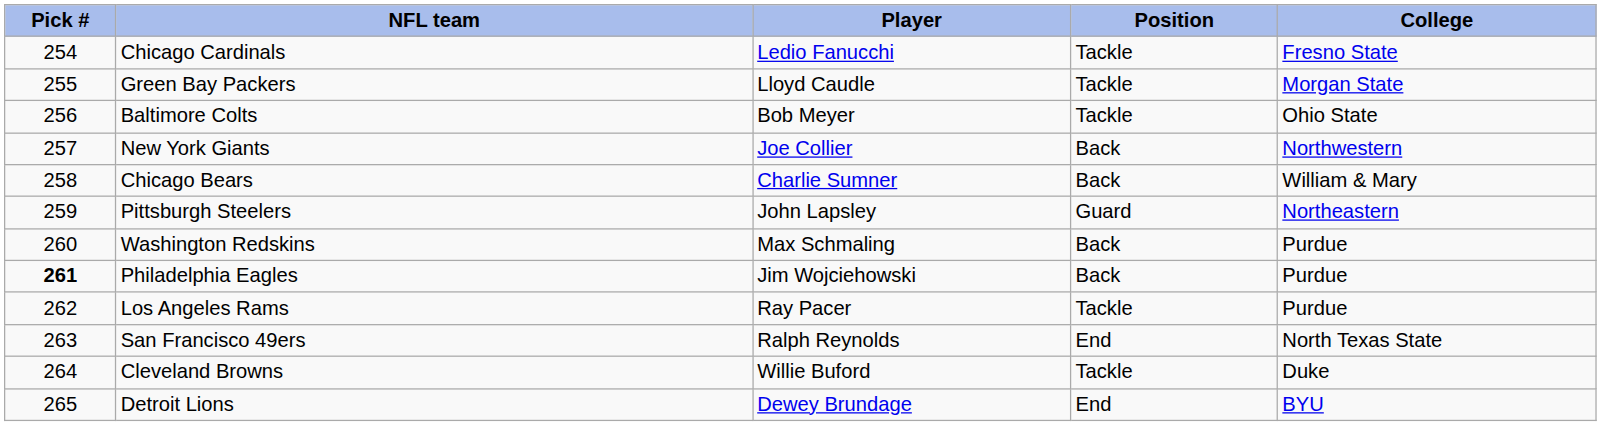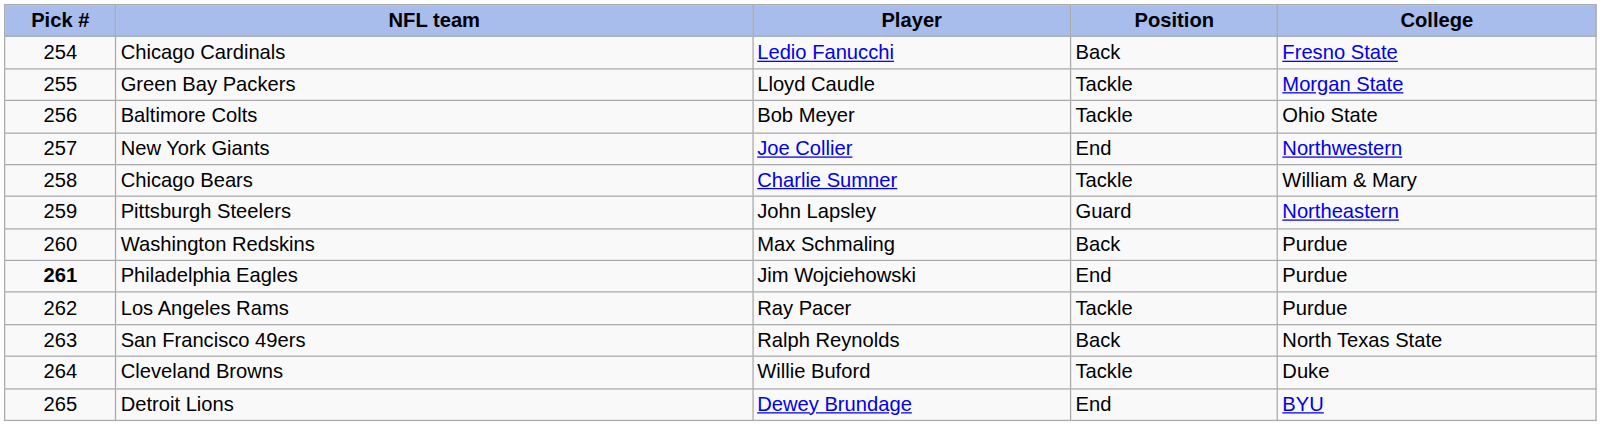Chicago Cardinals | Position: Tackle -> Back
New York Giants | Position: Back -> End
Chicago Bears | Position: Back -> Tackle
Philadelphia Eagles | Position: Back -> End
San Francisco 49ers | Position: End -> Back
